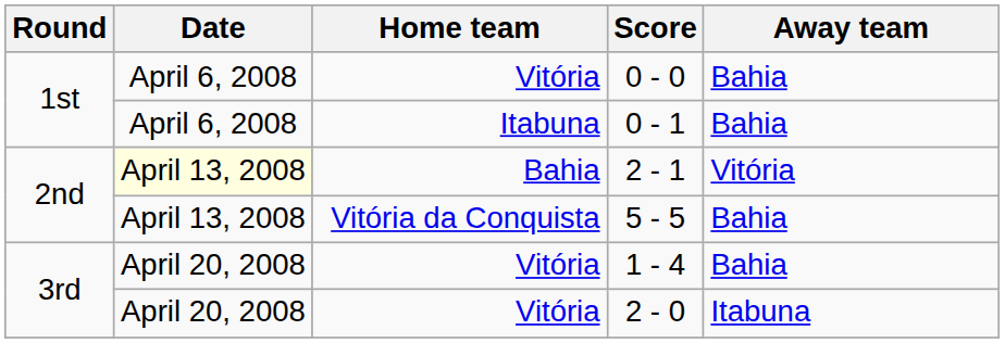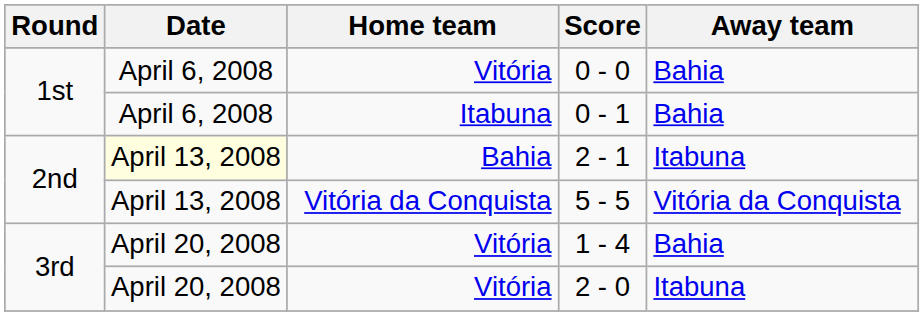2 - 1 | Away team: Vitória -> Itabuna
5 - 5 | Away team: Bahia -> Vitória da Conquista
